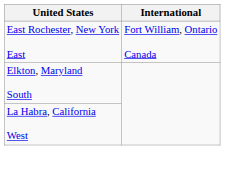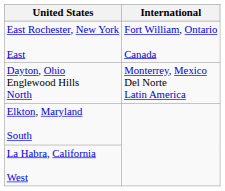+ row: Dayton, Ohio Englewood Hills North | Monterrey, Mexico Del Norte Latin America
